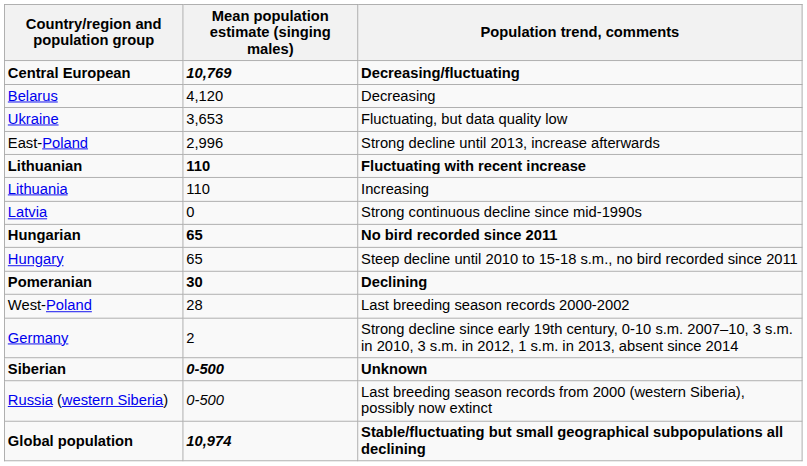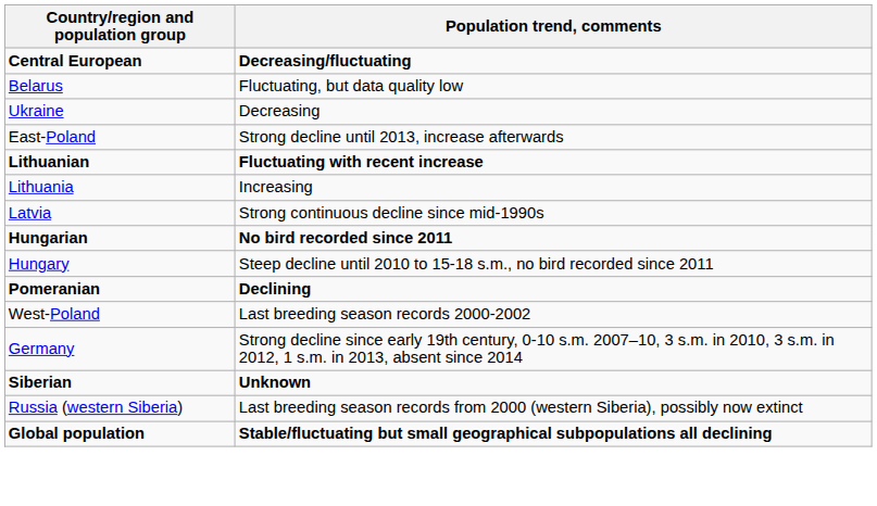- column: Mean population estimate (singing males) | 10,769 | 4,120 | 3,653 | 2,996 | 110 | 110 | 0 | 65 | 65 | 30 | 28 | 2 | 0-500 | 0-500 | 10,974
Belarus | Population trend, comments: Decreasing -> Fluctuating, but data quality low
Ukraine | Population trend, comments: Fluctuating, but data quality low -> Decreasing
